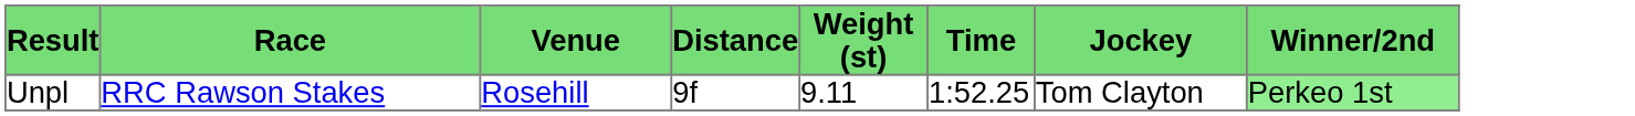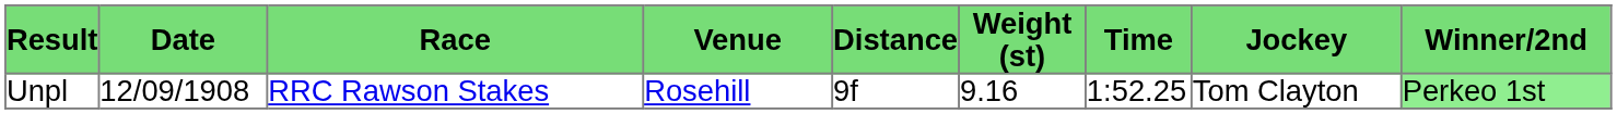+ column: Date | 12/09/1908
Unpl | Weight (st): 9.11 -> 9.16
